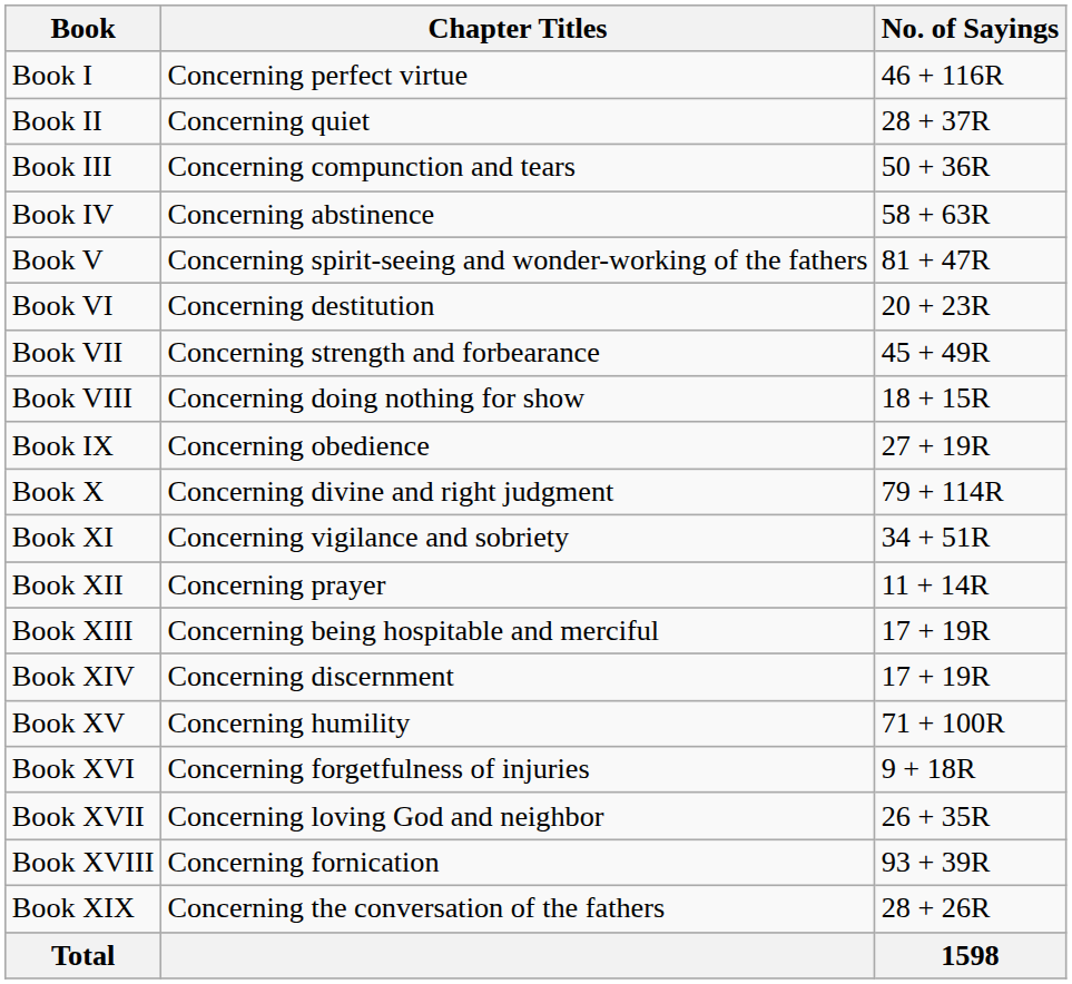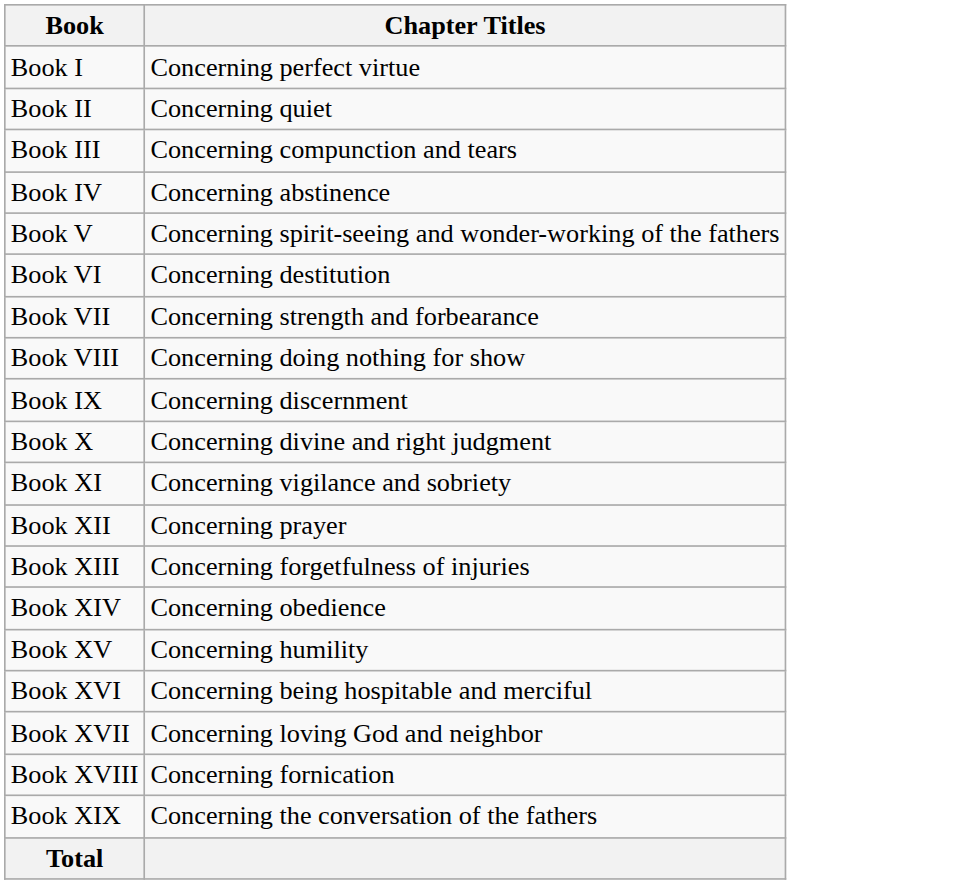- column: No. of Sayings | 46 + 116R | 28 + 37R | 50 + 36R | 58 + 63R | 81 + 47R | 20 + 23R | 45 + 49R | 18 + 15R | 27 + 19R | 79 + 114R | 34 + 51R | 11 + 14R | 17 + 19R | 17 + 19R | 71 + 100R | 9 + 18R | 26 + 35R | 93 + 39R | 28 + 26R | 1598
Book IX | Chapter Titles: Concerning obedience -> Concerning discernment
Book XIII | Chapter Titles: Concerning being hospitable and merciful -> Concerning forgetfulness of injuries
Book XIV | Chapter Titles: Concerning discernment -> Concerning obedience
Book XVI | Chapter Titles: Concerning forgetfulness of injuries -> Concerning being hospitable and merciful
